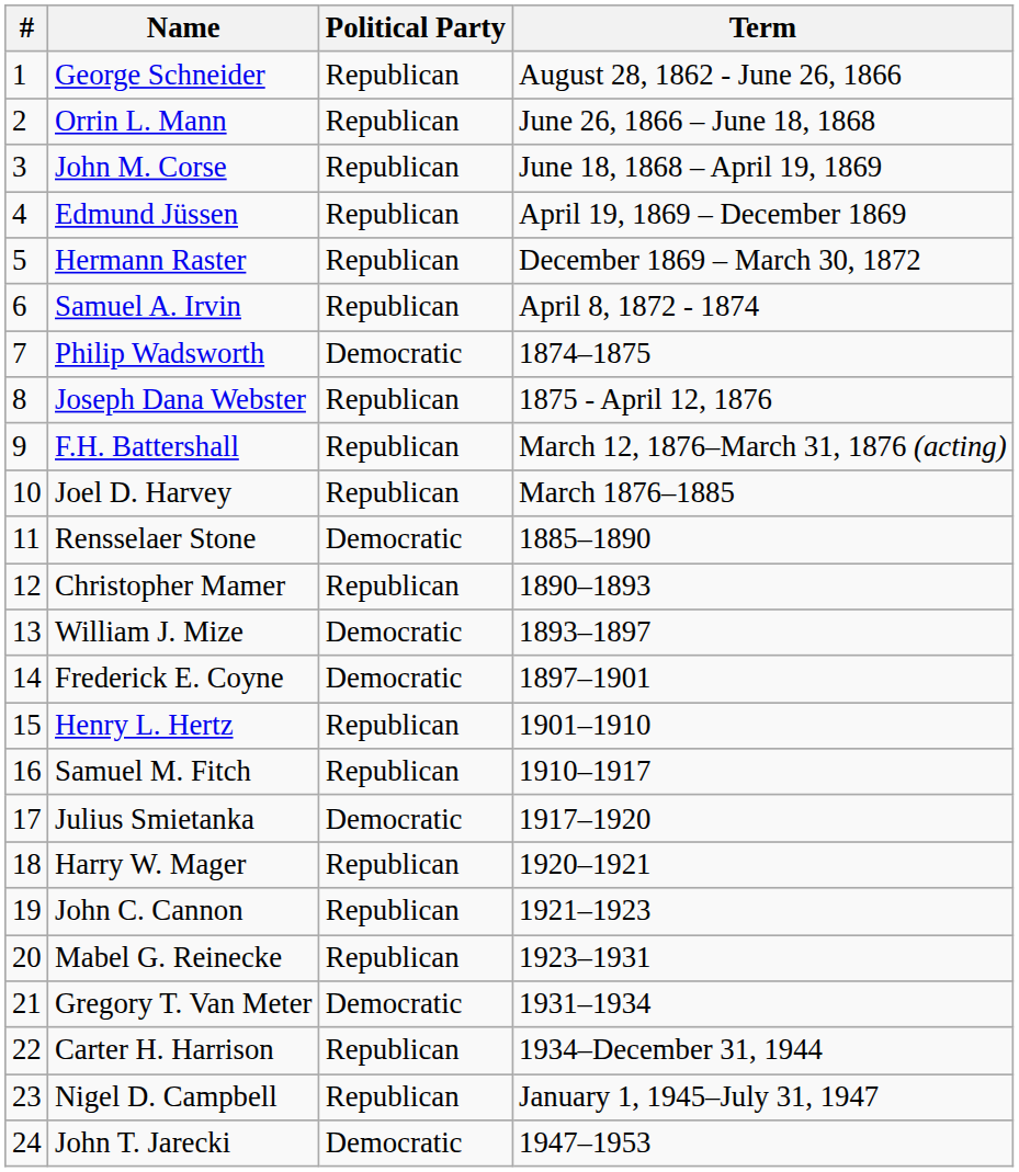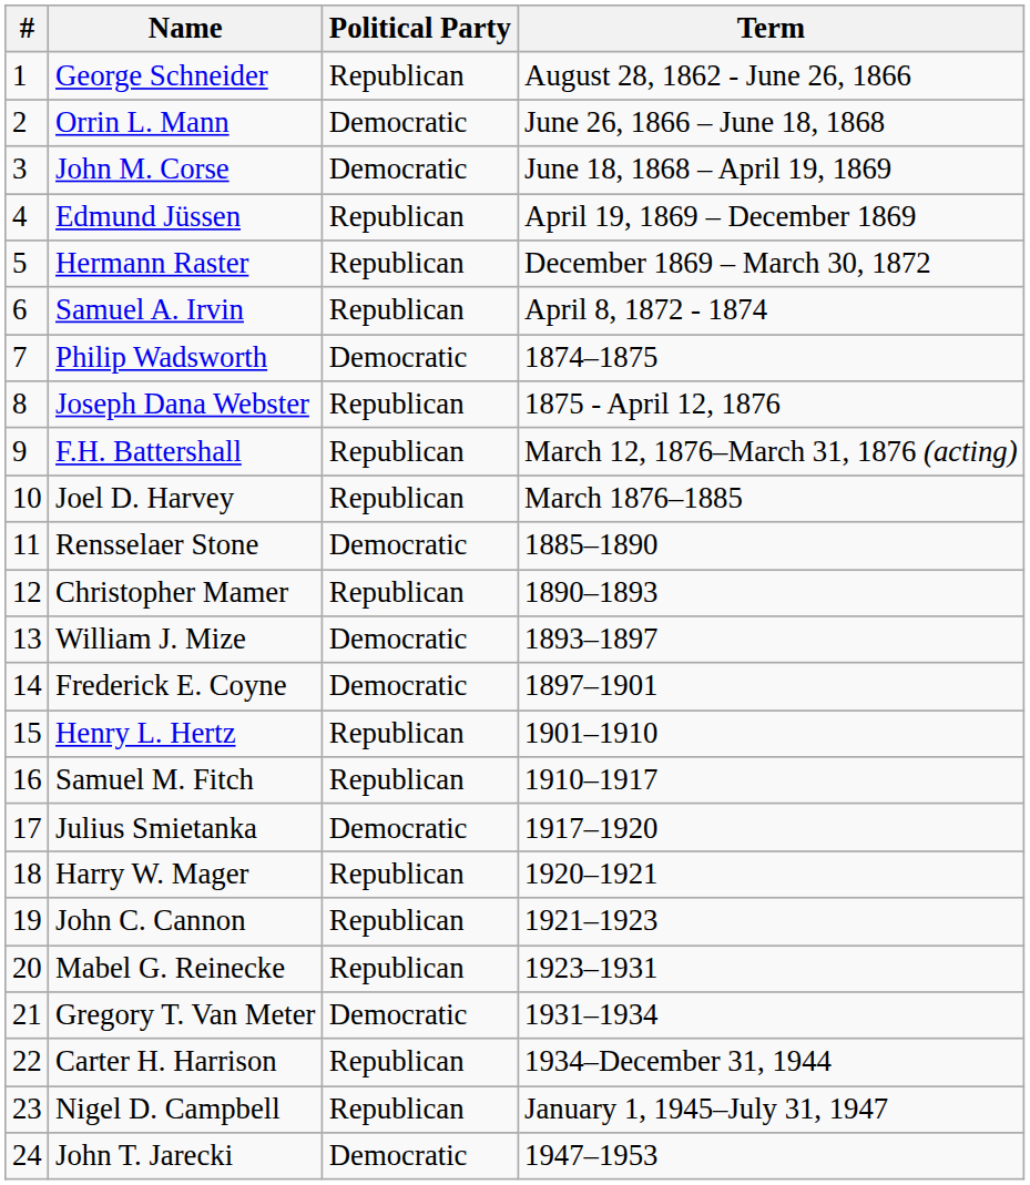Orrin L. Mann | Political Party: Republican -> Democratic
John M. Corse | Political Party: Republican -> Democratic
